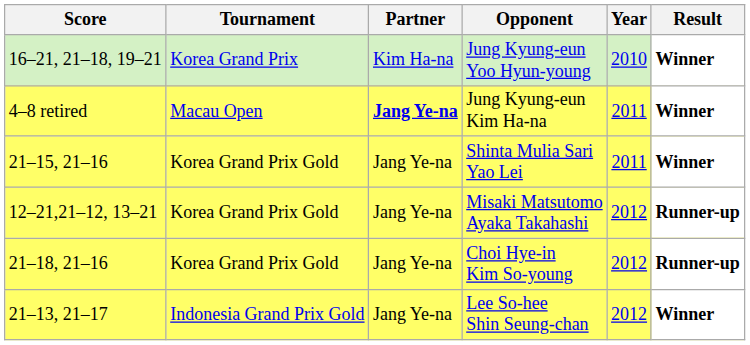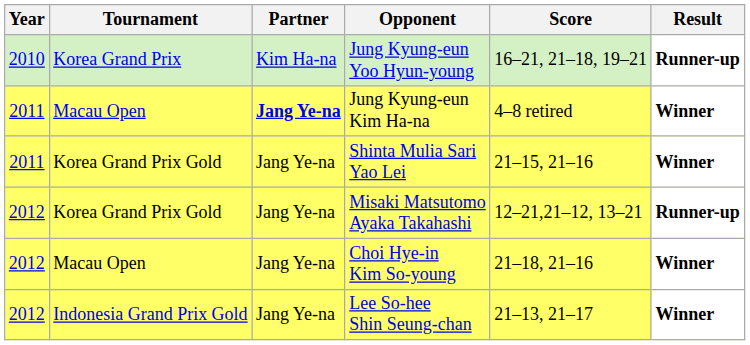columns swapped: Year <-> Score
Jung Kyung-eun Yoo Hyun-young | Result: Winner -> Runner-up
Choi Hye-in Kim So-young | Tournament: Korea Grand Prix Gold -> Macau Open
Choi Hye-in Kim So-young | Result: Runner-up -> Winner
